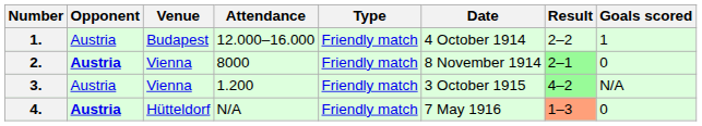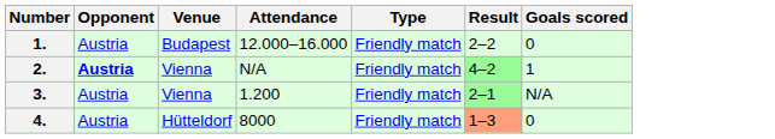- column: Date | 4 October 1914 | 8 November 1914 | 3 October 1915 | 7 May 1916
1. | Goals scored: 1 -> 0
2. | Attendance: 8000 -> N/A
2. | Result: 2–1 -> 4–2
2. | Goals scored: 0 -> 1
3. | Result: 4–2 -> 2–1
4. | Opponent: bold -> normal
4. | Attendance: N/A -> 8000
